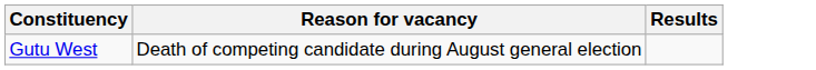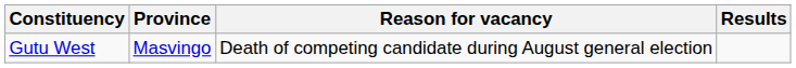+ column: Province | Masvingo
